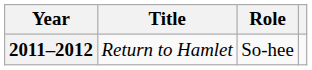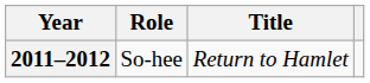columns swapped: Title <-> Role
